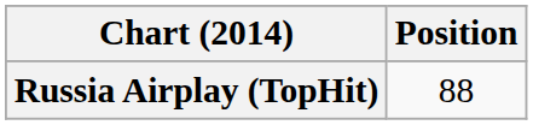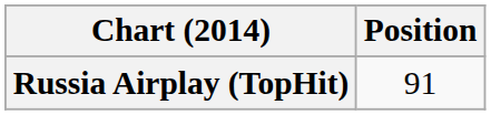Russia Airplay (TopHit) | Position: 88 -> 91
